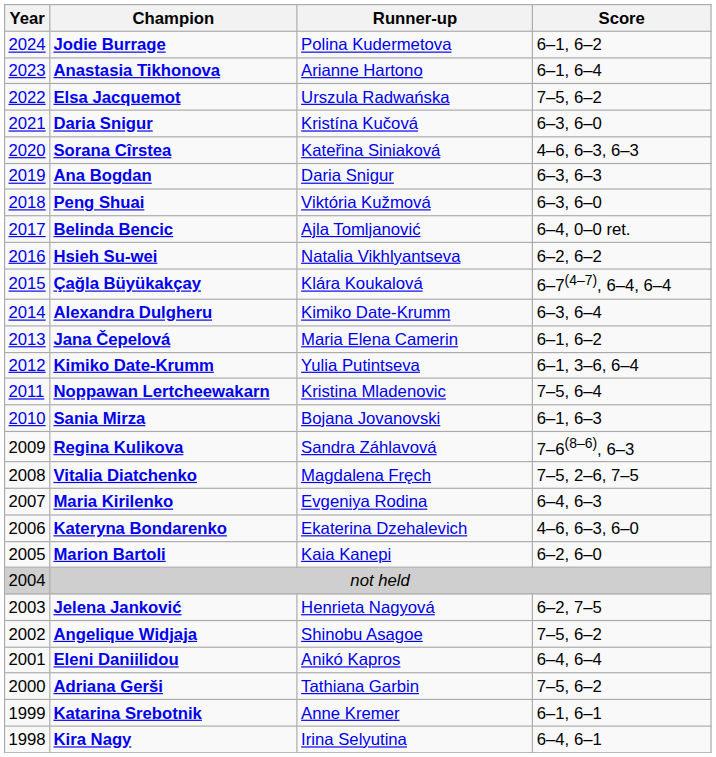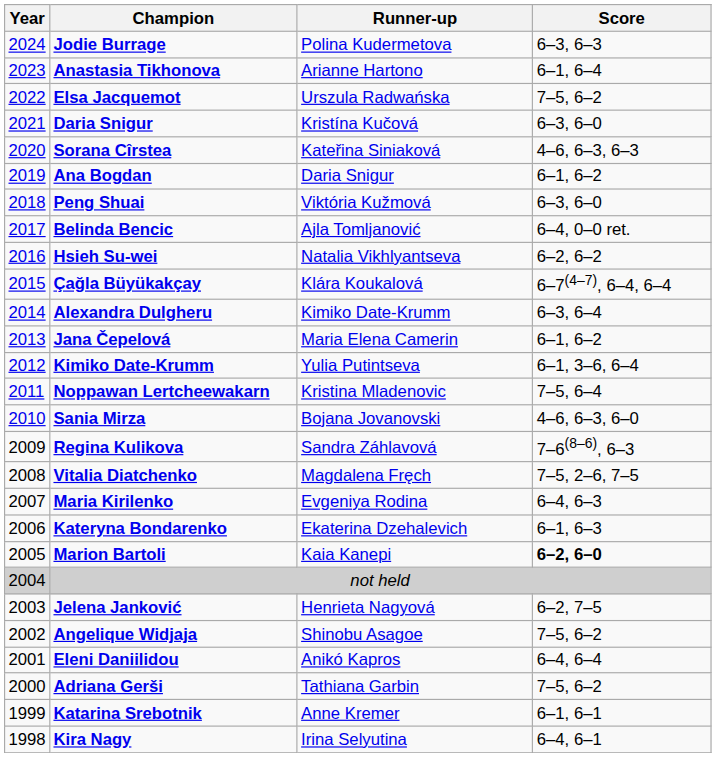Jodie Burrage | Score: 6–1, 6–2 -> 6–3, 6–3
Ana Bogdan | Score: 6–3, 6–3 -> 6–1, 6–2
Sania Mirza | Score: 6–1, 6–3 -> 4–6, 6–3, 6–0
Kateryna Bondarenko | Score: 4–6, 6–3, 6–0 -> 6–1, 6–3
Marion Bartoli | Score: normal -> bold
